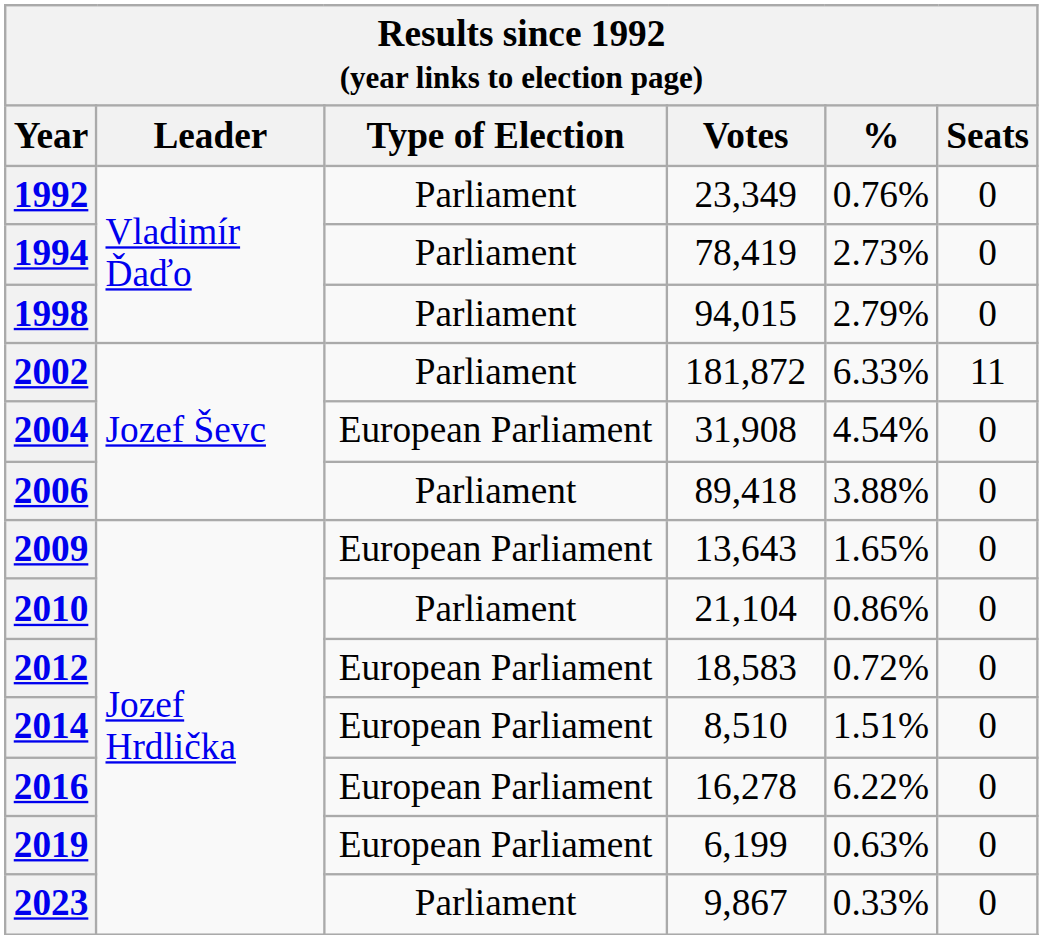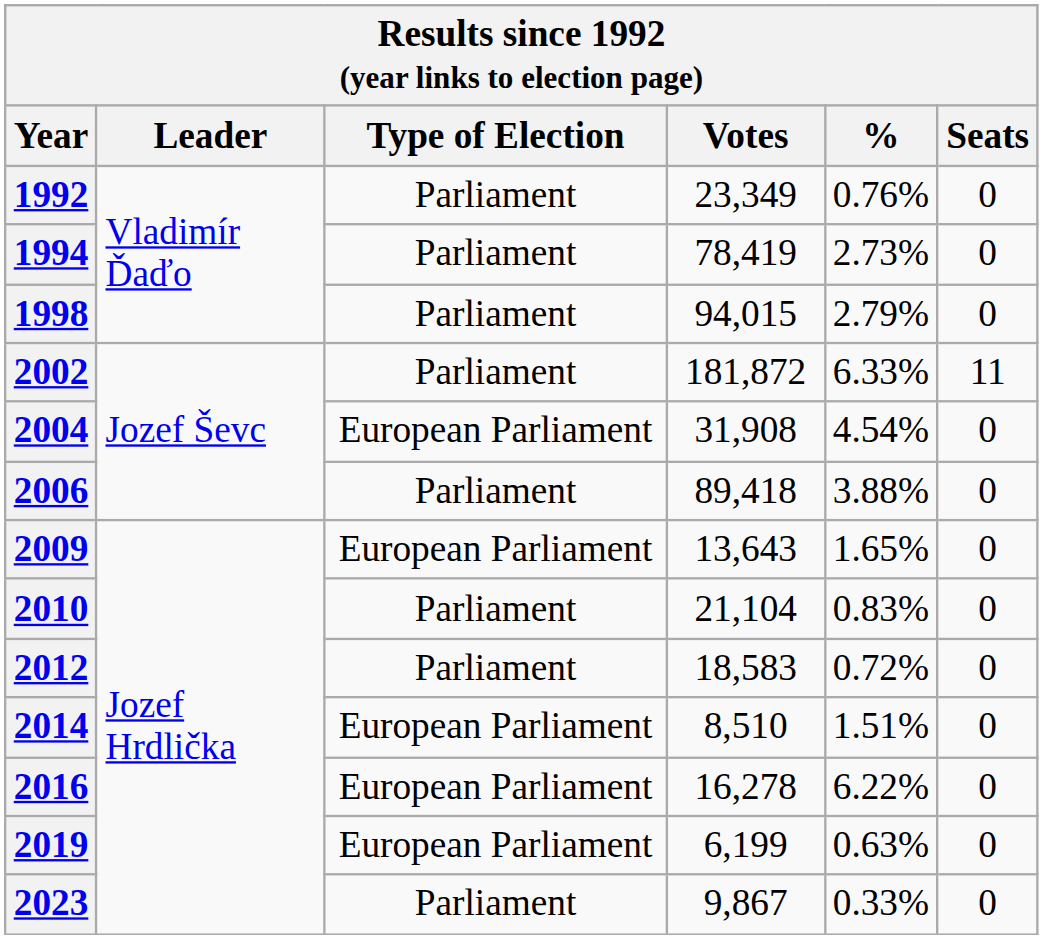2010 | %: 0.86% -> 0.83%
2012 | Type of Election: European Parliament -> Parliament
